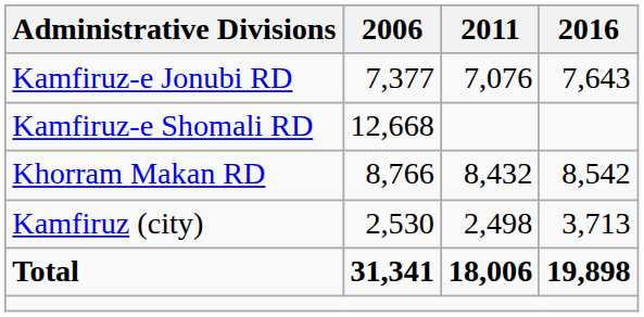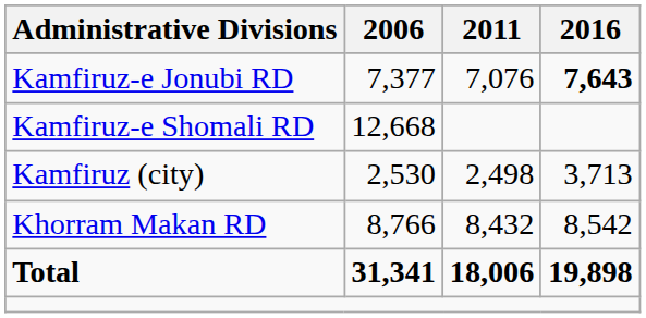Kamfiruz-e Jonubi RD | 2016: normal -> bold
rows swapped: Khorram Makan RD <-> Kamfiruz (city)
